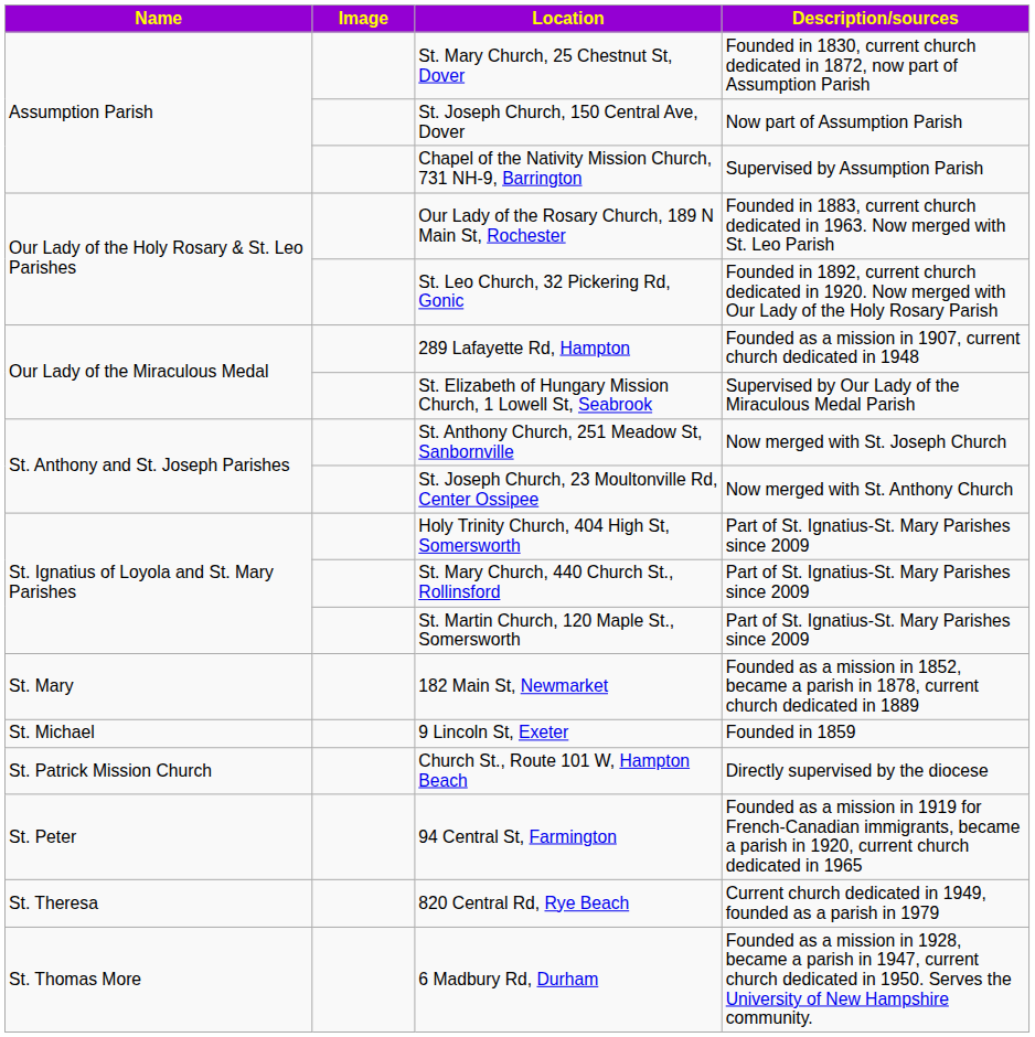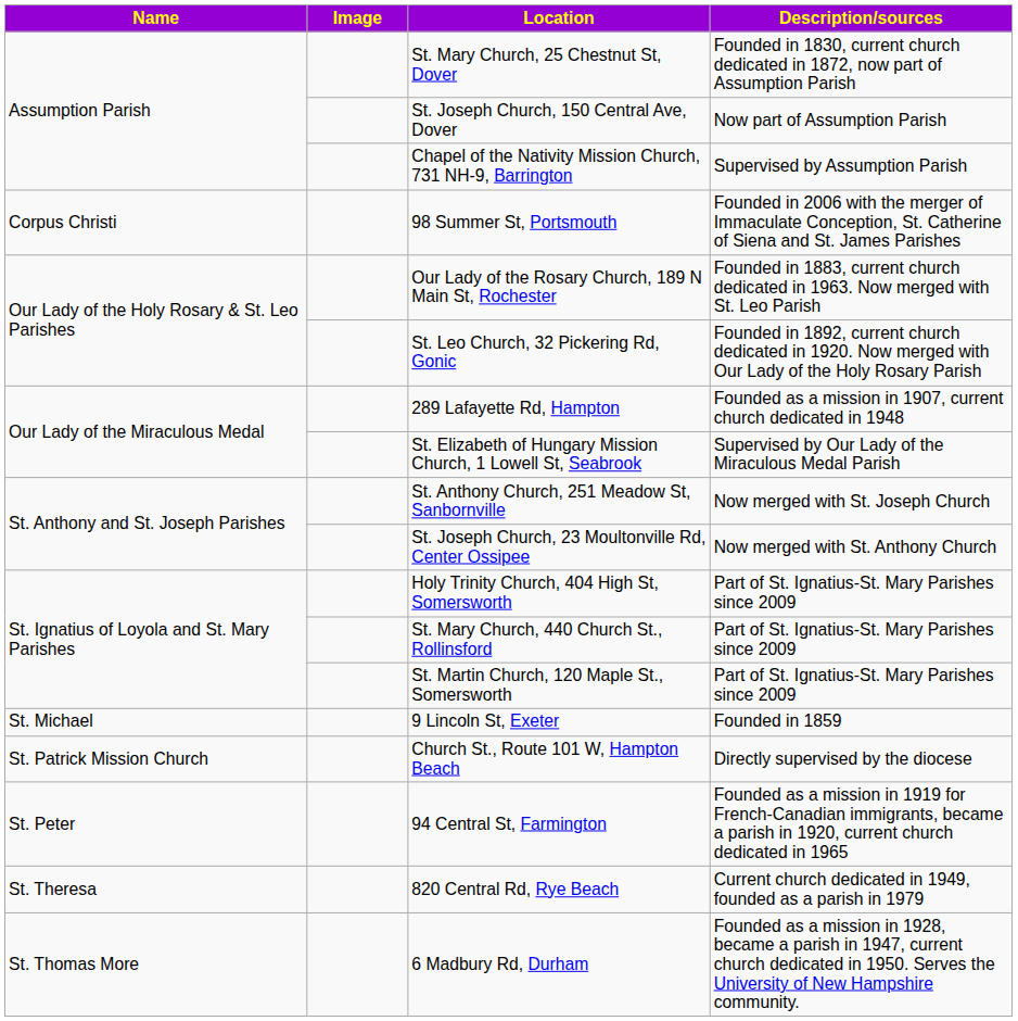+ row: Corpus Christi | 98 Summer St, Portsmouth | Founded in 2006 with the merger of Immaculate Conception, St. Catherine of Siena and St. James Parishes
- row: St. Mary | 182 Main St, Newmarket | Founded as a mission in 1852, became a parish in 1878, current church dedicated in 1889
